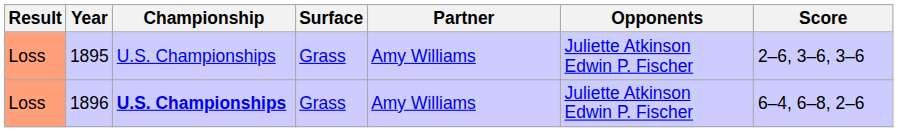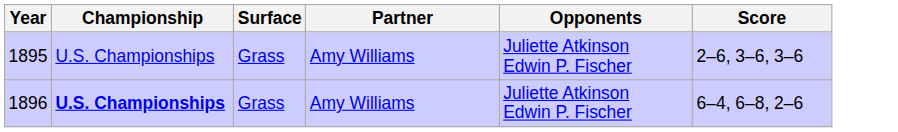- column: Result | Loss | Loss
